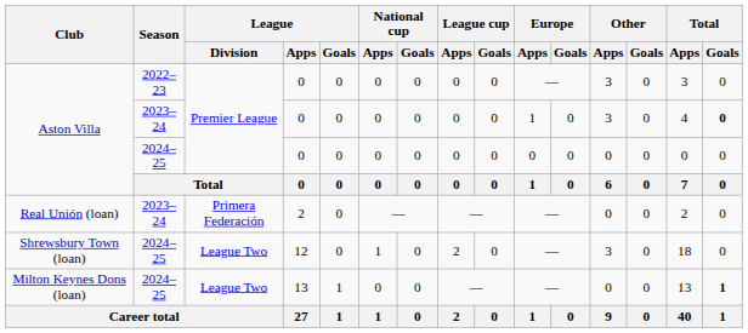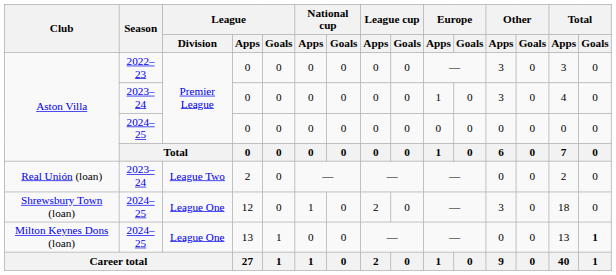Aston Villa / 2023–24 | Total / Goals: bold -> normal
Real Unión (loan) | League / Division: Primera Federación -> League Two
Shrewsbury Town (loan) | League / Division: League Two -> League One
Milton Keynes Dons (loan) | League / Division: League Two -> League One
